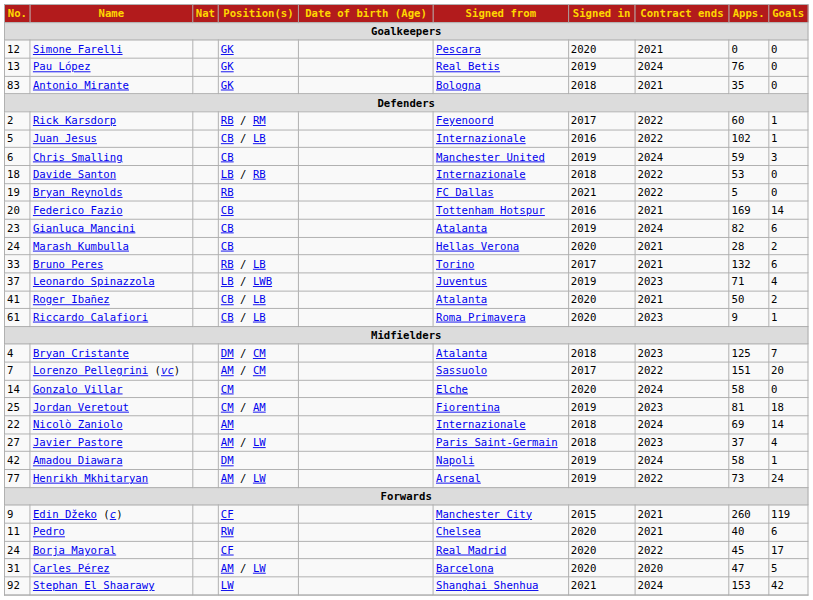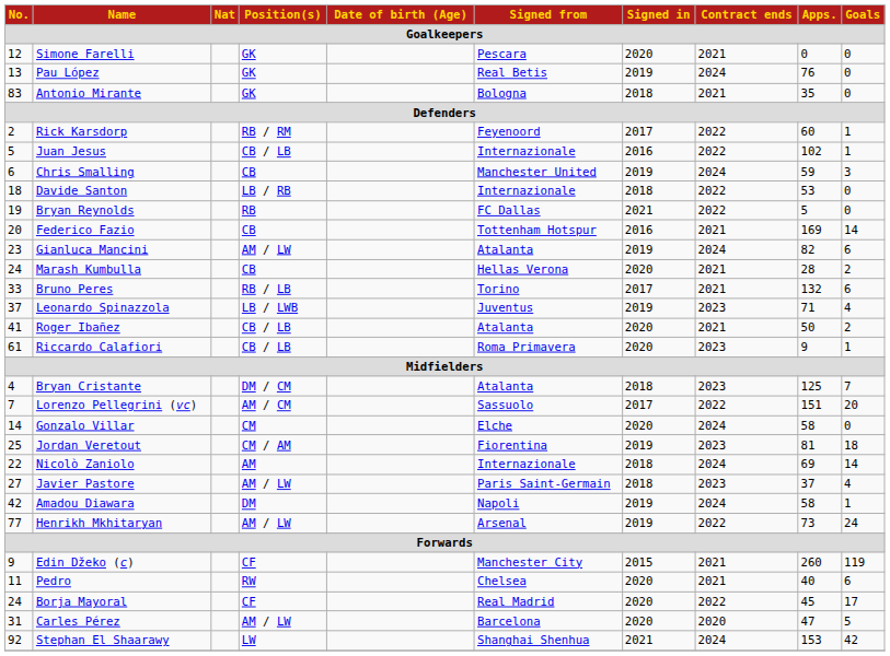Gianluca Mancini | Position(s): CB -> AM / LW
